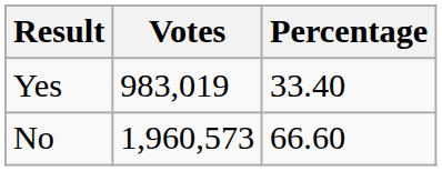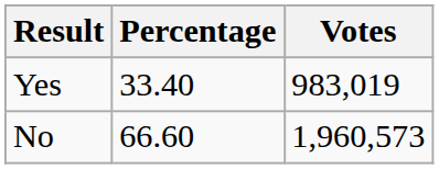columns swapped: Votes <-> Percentage
